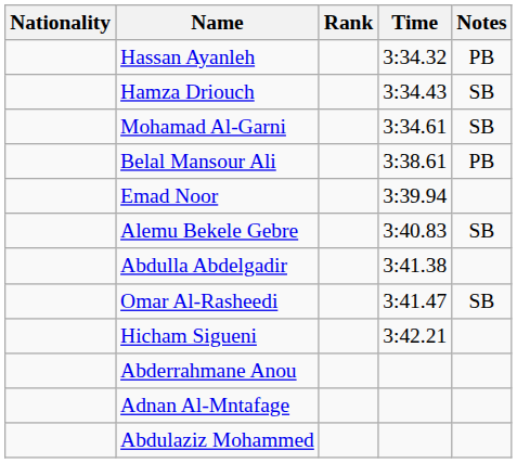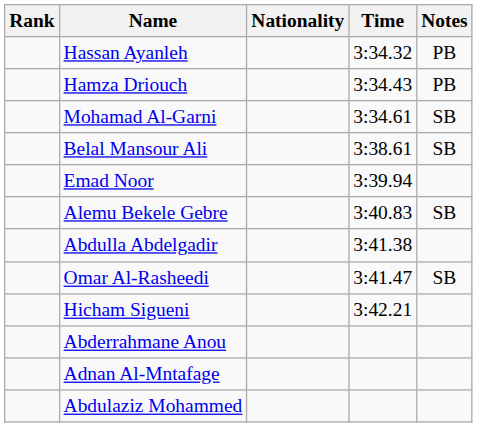columns swapped: Rank <-> Nationality
Hamza Driouch | Notes: SB -> PB
Belal Mansour Ali | Notes: PB -> SB
